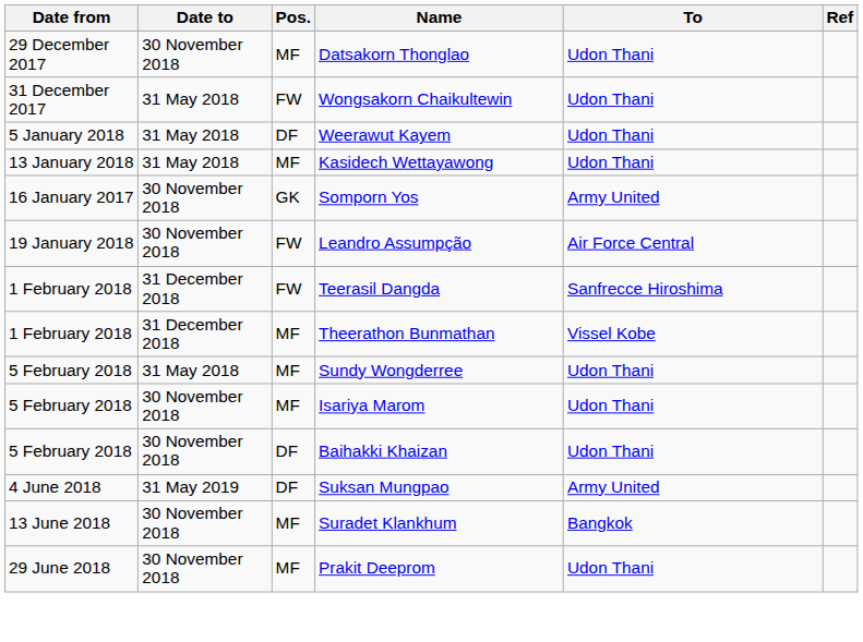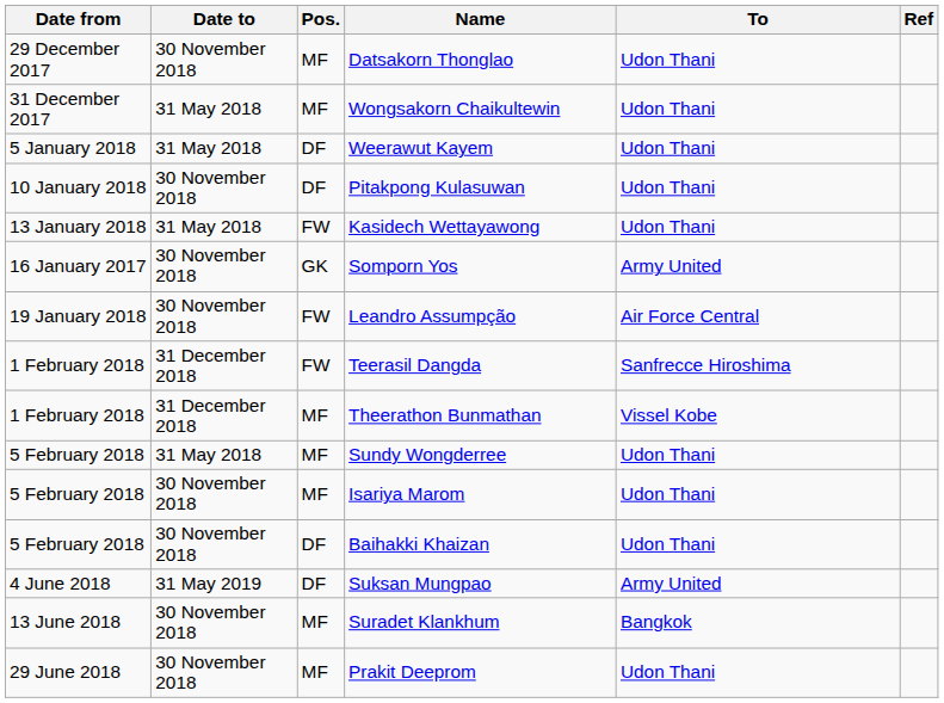Wongsakorn Chaikultewin | Pos.: FW -> MF
+ row: 10 January 2018 | 30 November 2018 | DF | Pitakpong Kulasuwan | Udon Thani
Kasidech Wettayawong | Pos.: MF -> FW
